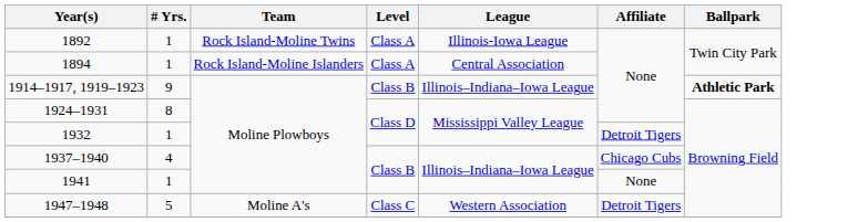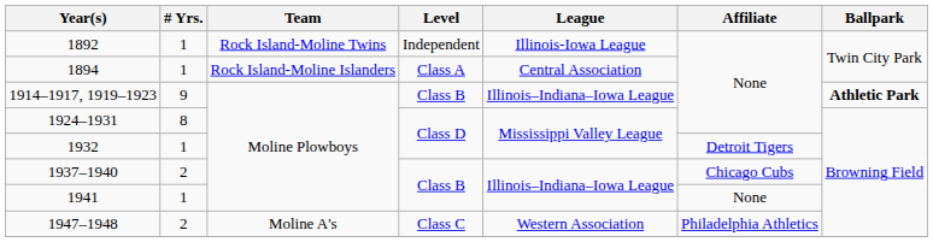1892 | Level: Class A -> Independent
1937–1940 | # Yrs.: 4 -> 2
1947–1948 | # Yrs.: 5 -> 2
1947–1948 | Affiliate: Detroit Tigers -> Philadelphia Athletics
